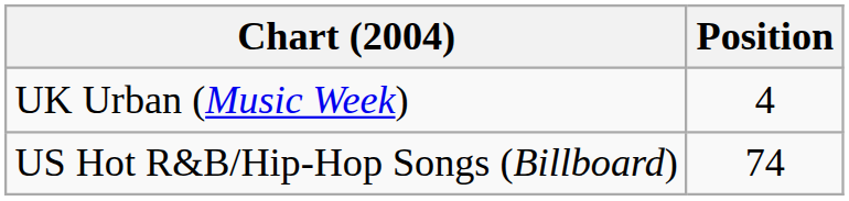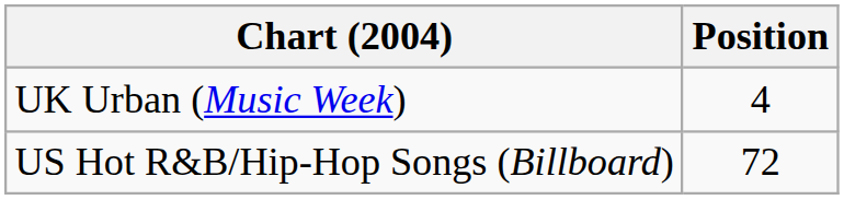US Hot R&B/Hip-Hop Songs (Billboard) | Position: 74 -> 72
